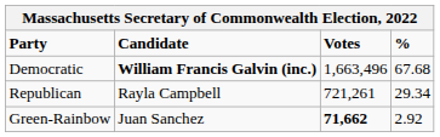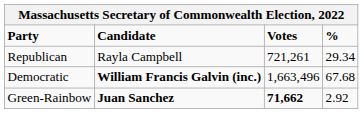rows swapped: Democratic <-> Republican
Green-Rainbow | Candidate: normal -> bold
